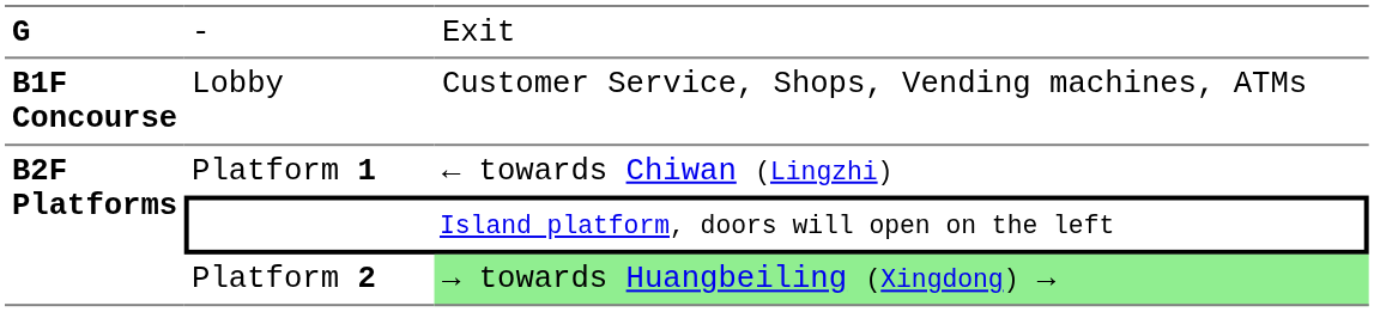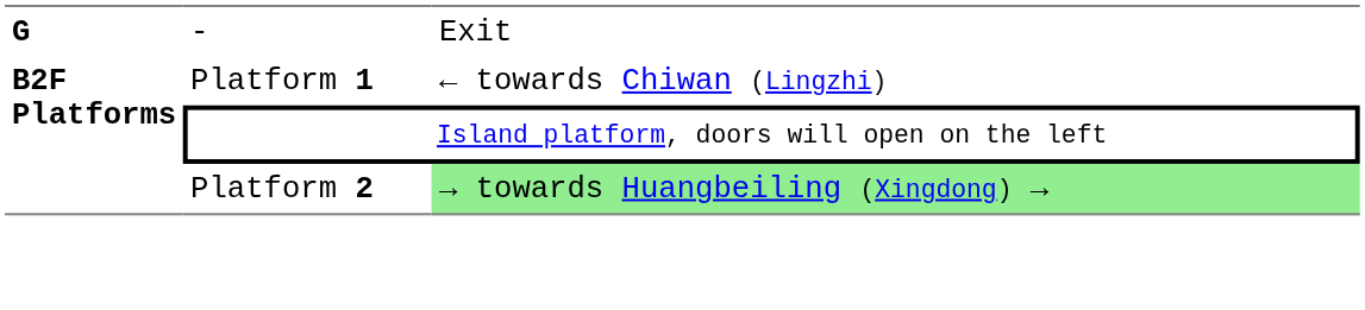- row: B1F Concourse | Lobby | Customer Service, Shops, Vending machines, ATMs
